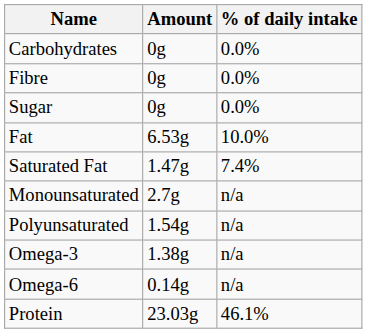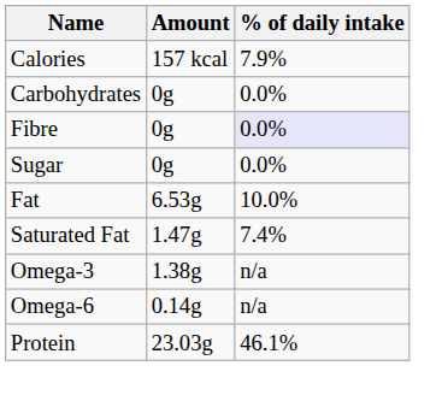+ row: Calories | 157 kcal | 7.9%
Fibre | % of daily intake: no background -> lavender background
- row: Monounsaturated | 2.7g | n/a
- row: Polyunsaturated | 1.54g | n/a
